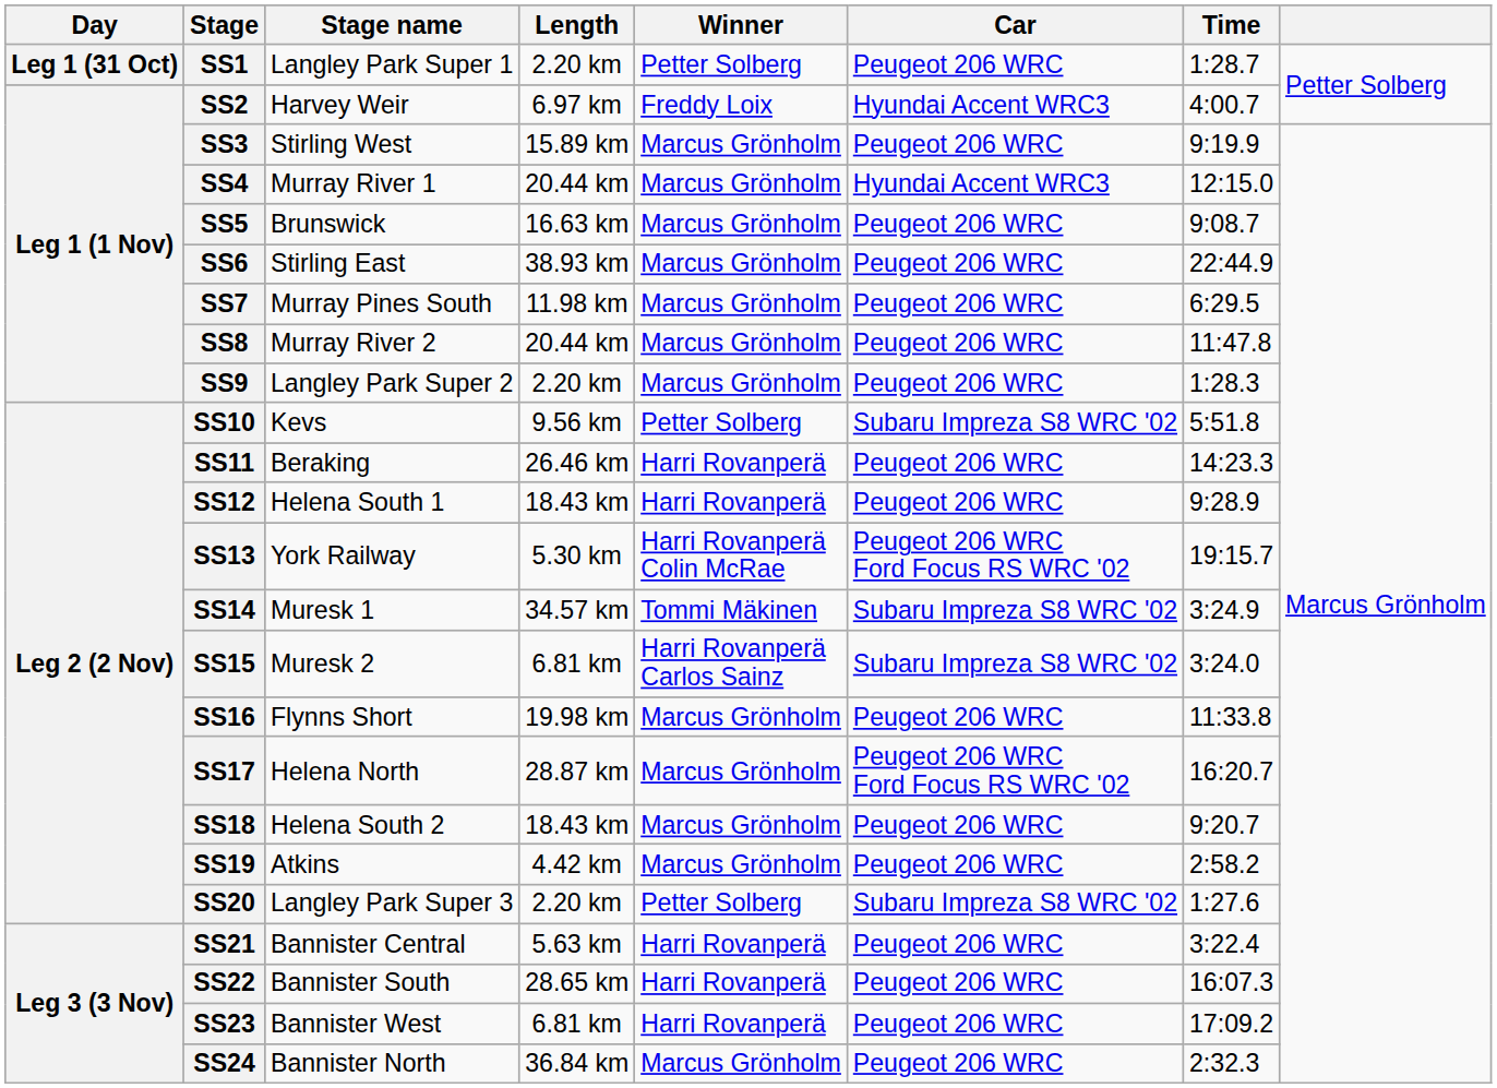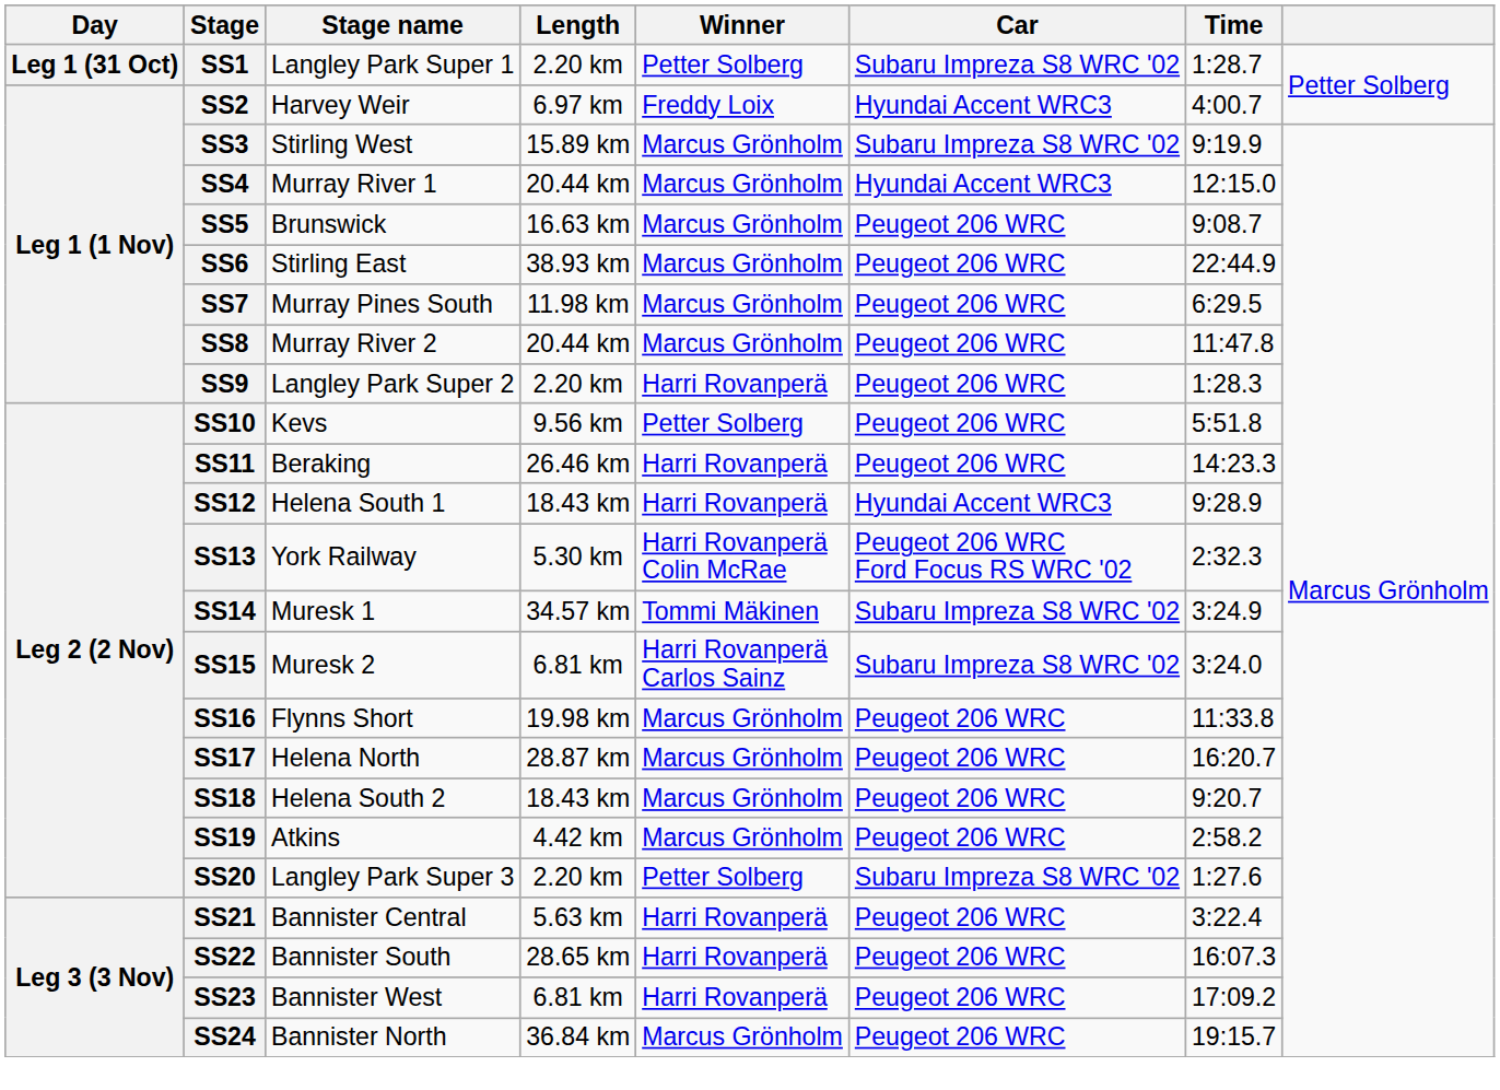SS1 | Car: Peugeot 206 WRC -> Subaru Impreza S8 WRC '02
SS3 | Car: Peugeot 206 WRC -> Subaru Impreza S8 WRC '02
SS9 | Winner: Marcus Grönholm -> Harri Rovanperä
SS10 | Car: Subaru Impreza S8 WRC '02 -> Peugeot 206 WRC
SS12 | Car: Peugeot 206 WRC -> Hyundai Accent WRC3
SS13 | Time: 19:15.7 -> 2:32.3
SS17 | Car: Peugeot 206 WRC Ford Focus RS WRC '02 -> Peugeot 206 WRC
SS24 | Time: 2:32.3 -> 19:15.7
